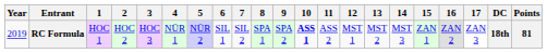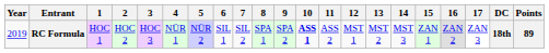RC Formula | Points: 81 -> 89
